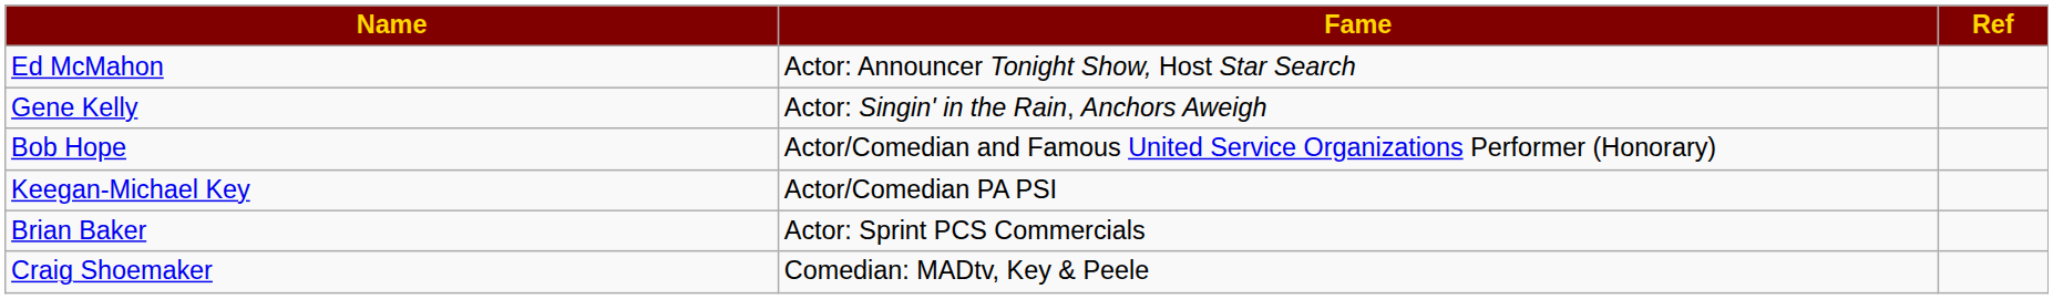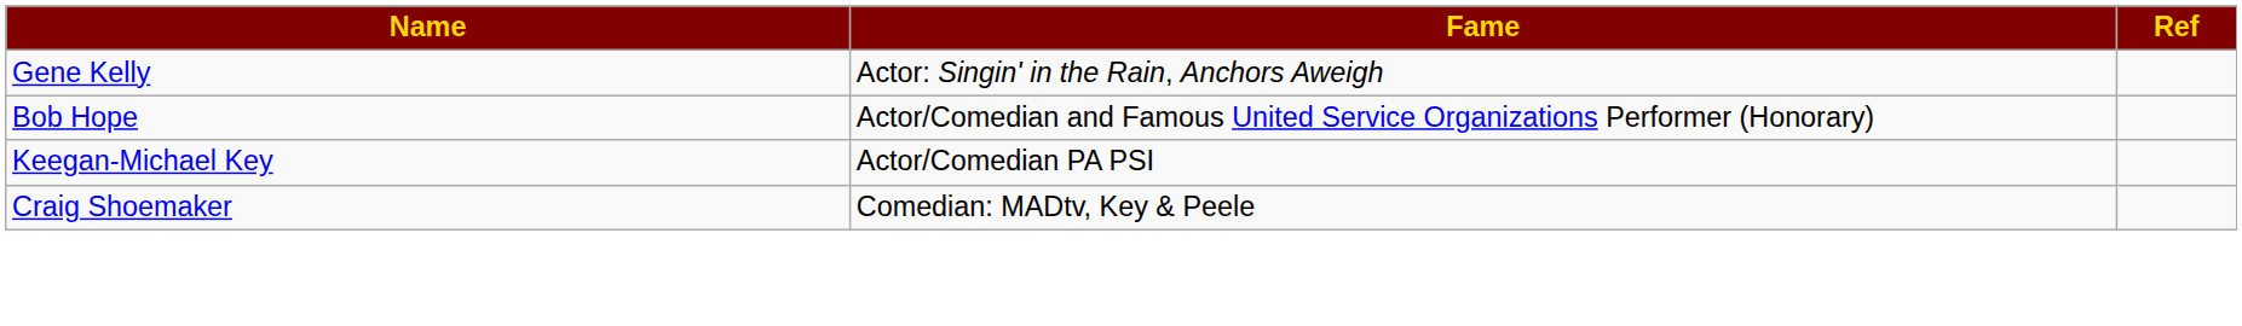- row: Ed McMahon | Actor: Announcer Tonight Show, Host Star Search
- row: Brian Baker | Actor: Sprint PCS Commercials
